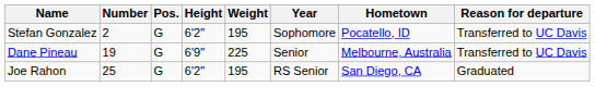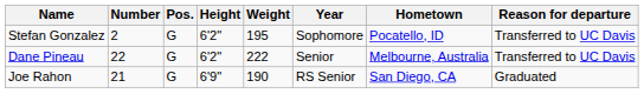Dane Pineau | Number: 19 -> 22
Dane Pineau | Height: 6'9" -> 6'2"
Dane Pineau | Weight: 225 -> 222
Joe Rahon | Number: 25 -> 21
Joe Rahon | Height: 6'2" -> 6'9"
Joe Rahon | Weight: 195 -> 190
